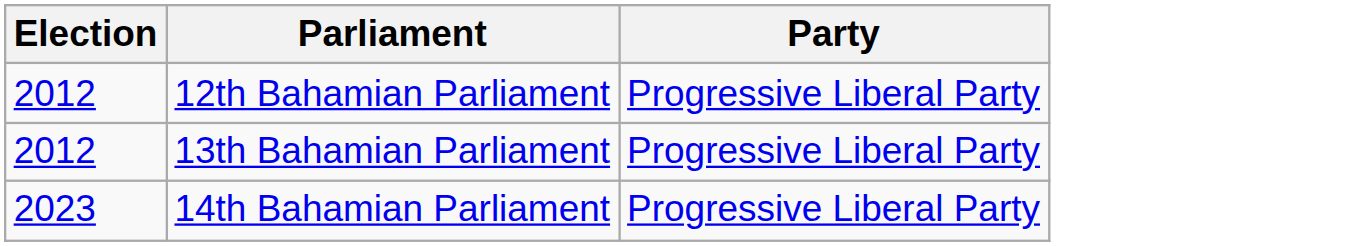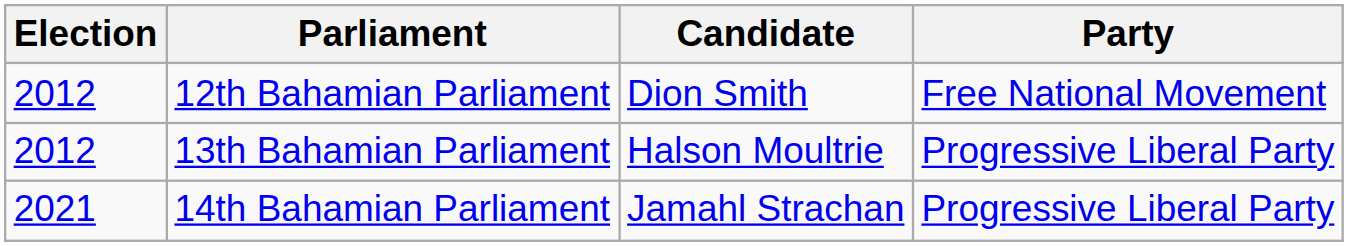+ column: Candidate | Dion Smith | Halson Moultrie | Jamahl Strachan
12th Bahamian Parliament | Party: Progressive Liberal Party -> Free National Movement
14th Bahamian Parliament | Election: 2023 -> 2021
